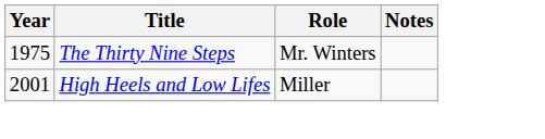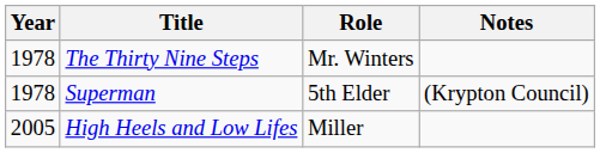The Thirty Nine Steps | Year: 1975 -> 1978
+ row: 1978 | Superman | 5th Elder | (Krypton Council)
High Heels and Low Lifes | Year: 2001 -> 2005
